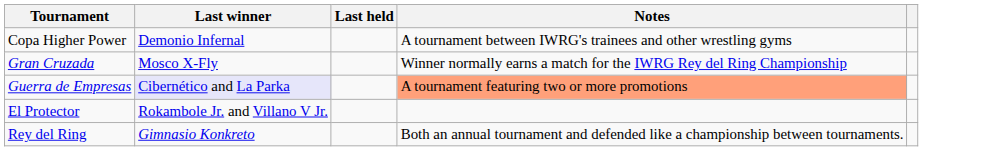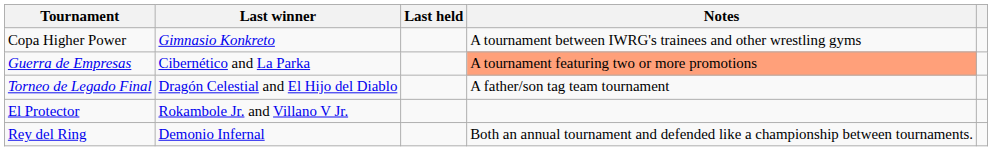Copa Higher Power | Last winner: Demonio Infernal -> Gimnasio Konkreto
- row: Gran Cruzada | Mosco X-Fly | Winner normally earns a match for the IWRG Rey del Ring Championship
Guerra de Empresas | Last winner: lavender background -> no background
+ row: Torneo de Legado Final | Dragón Celestial and El Hijo del Diablo | A father/son tag team tournament
Rey del Ring | Last winner: Gimnasio Konkreto -> Demonio Infernal
